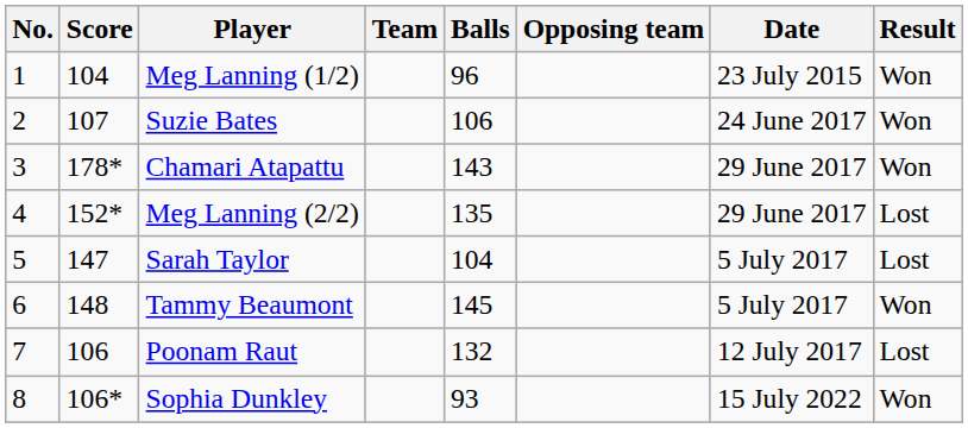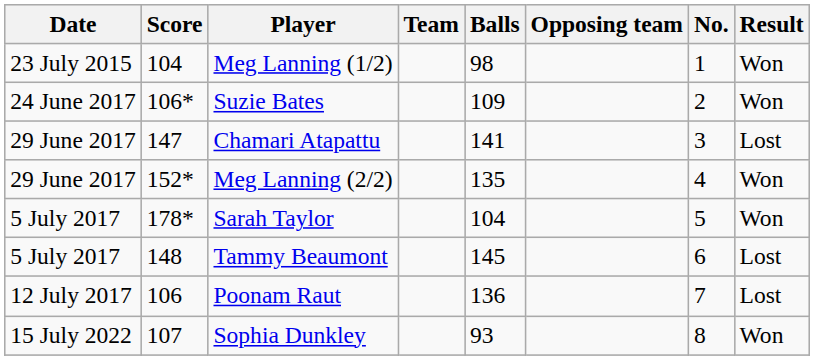columns swapped: No. <-> Date
Meg Lanning (1/2) | Balls: 96 -> 98
Suzie Bates | Score: 107 -> 106*
Suzie Bates | Balls: 106 -> 109
Chamari Atapattu | Score: 178* -> 147
Chamari Atapattu | Balls: 143 -> 141
Chamari Atapattu | Result: Won -> Lost
Meg Lanning (2/2) | Result: Lost -> Won
Sarah Taylor | Score: 147 -> 178*
Sarah Taylor | Result: Lost -> Won
Tammy Beaumont | Result: Won -> Lost
Poonam Raut | Balls: 132 -> 136
Sophia Dunkley | Score: 106* -> 107
